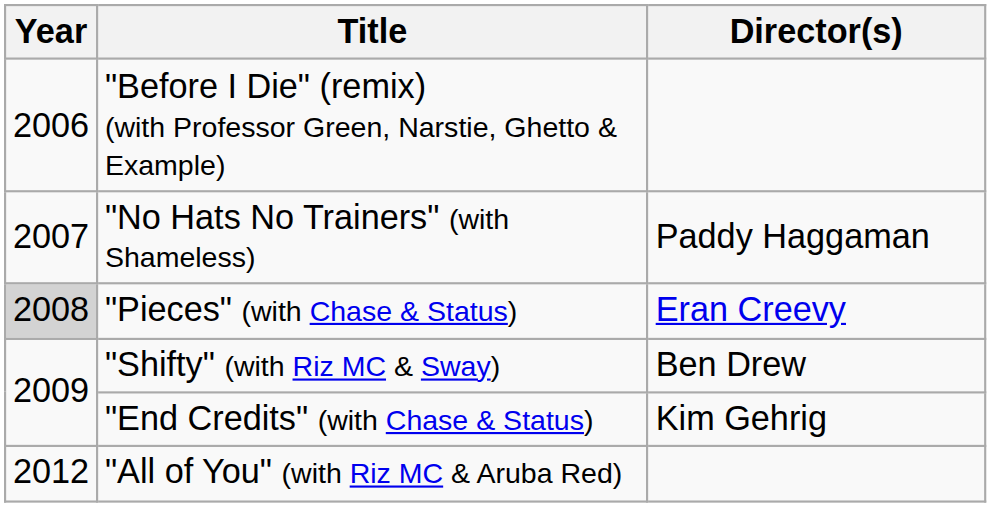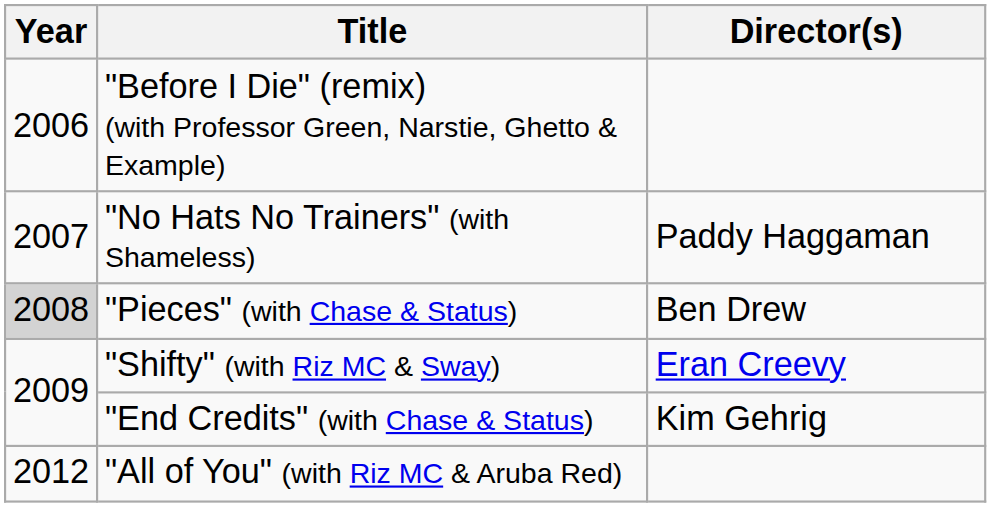"Pieces" (with Chase & Status) | Director(s): Eran Creevy -> Ben Drew
"Shifty" (with Riz MC & Sway) | Director(s): Ben Drew -> Eran Creevy
